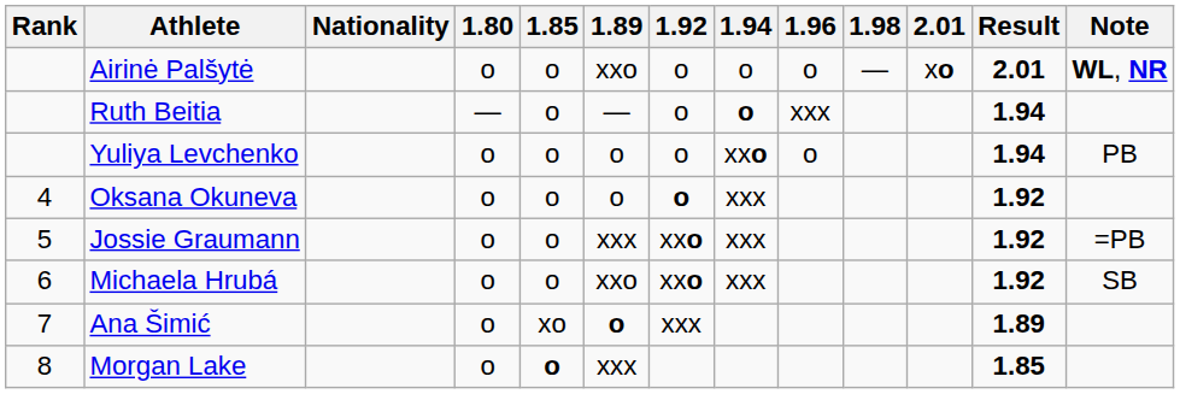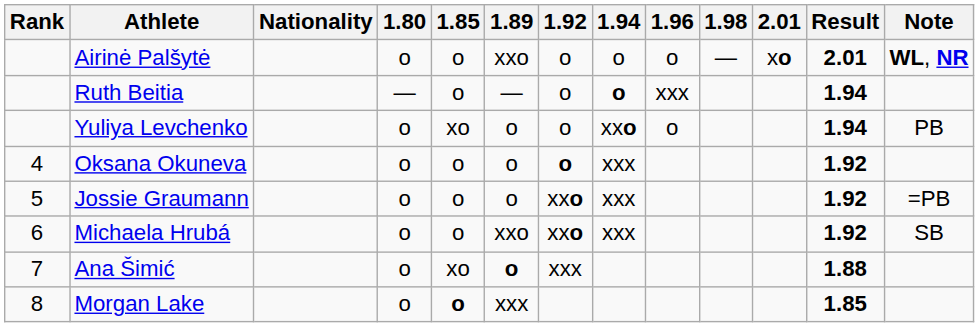Yuliya Levchenko | 1.85: o -> xo
Jossie Graumann | 1.89: xxx -> o
Ana Šimić | Result: 1.89 -> 1.88
